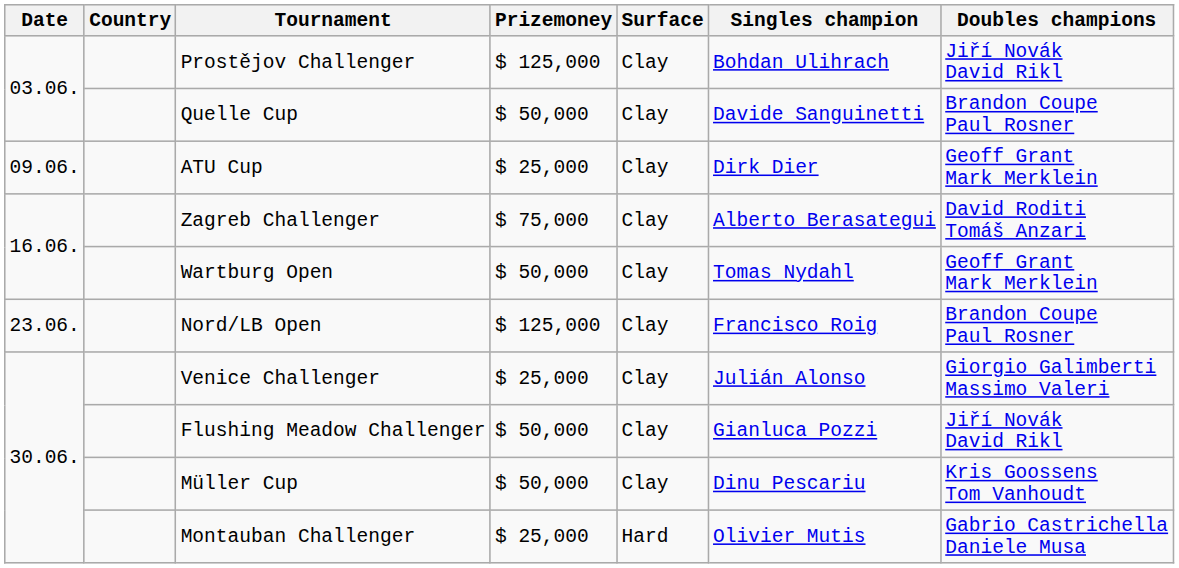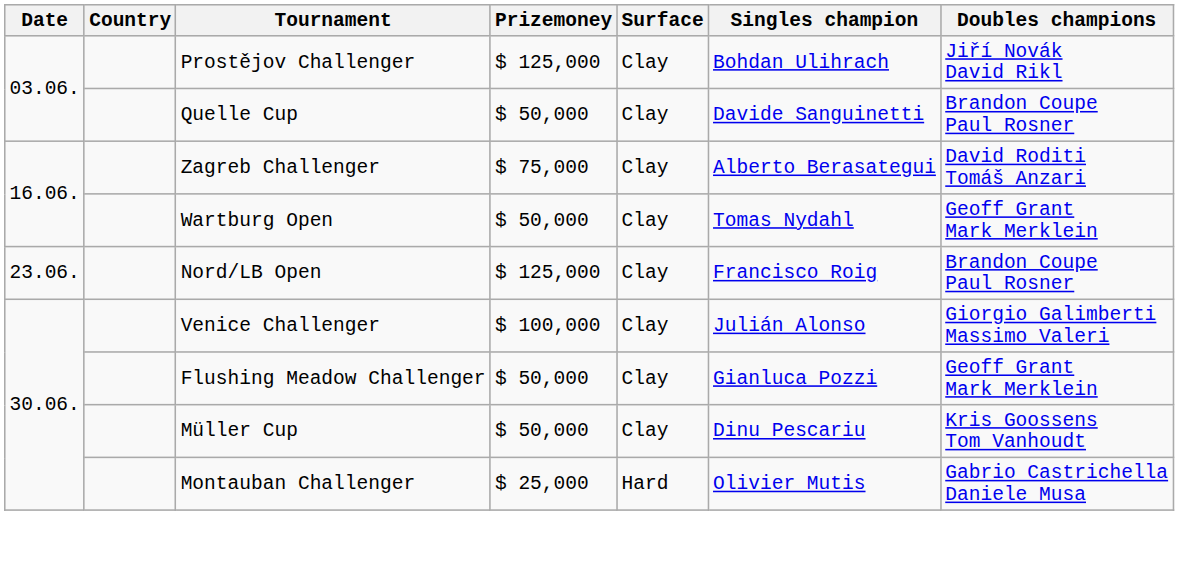- row: 09.06. | ATU Cup | $ 25,000 | Clay | Dirk Dier | Geoff Grant Mark Merklein
Venice Challenger | Prizemoney: $ 25,000 -> $ 100,000
Flushing Meadow Challenger | Doubles champions: Jiří Novák David Rikl -> Geoff Grant Mark Merklein
